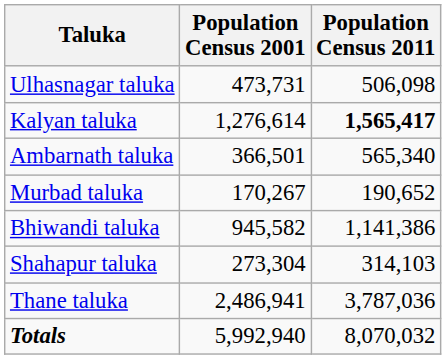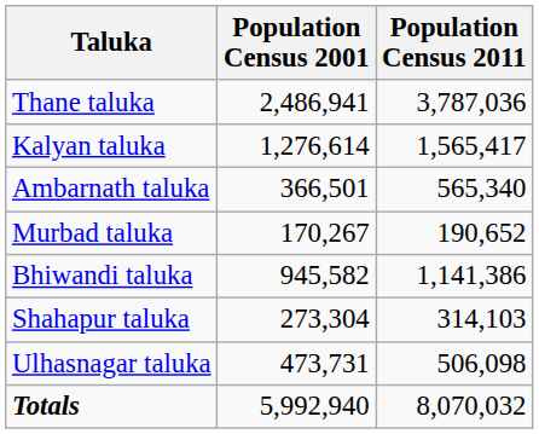rows swapped: Thane taluka <-> Ulhasnagar taluka
Kalyan taluka | Population Census 2011: bold -> normal
